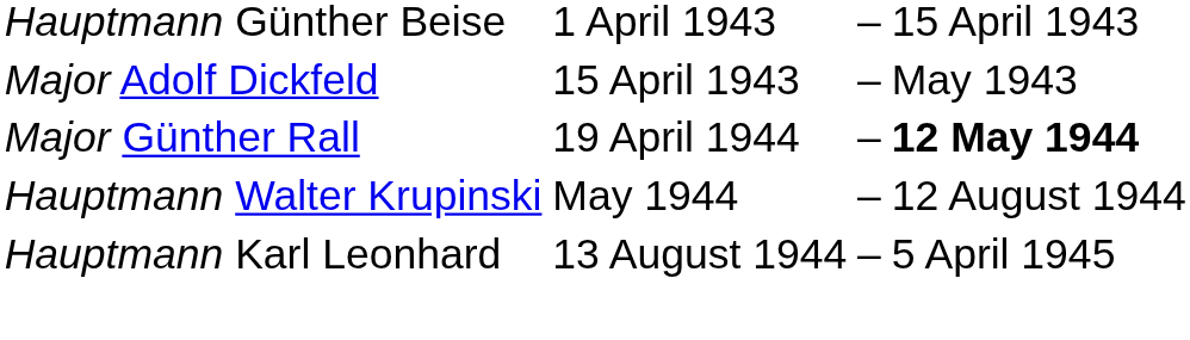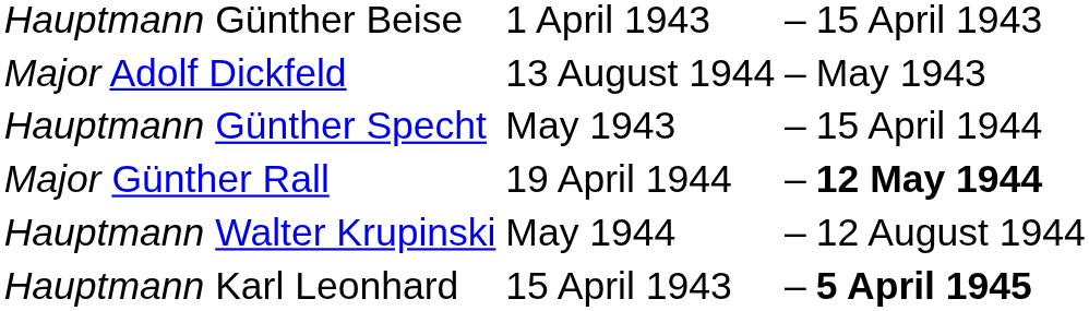Major Adolf Dickfeld | column 2: 15 April 1943 -> 13 August 1944
+ row: Hauptmann Günther Specht | May 1943 | – | 15 April 1944
Hauptmann Karl Leonhard | column 2: 13 August 1944 -> 15 April 1943
Hauptmann Karl Leonhard | column 4: normal -> bold
